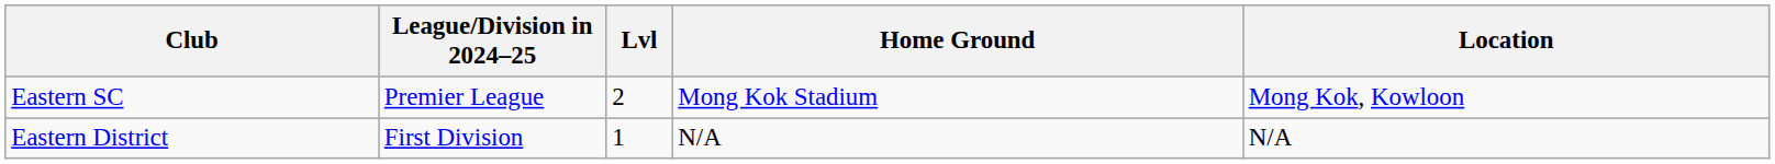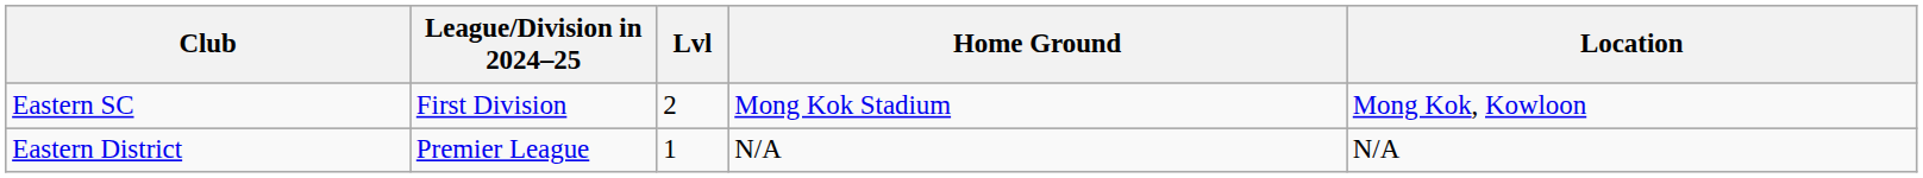Eastern SC | League/Division in 2024–25: Premier League -> First Division
Eastern District | League/Division in 2024–25: First Division -> Premier League
